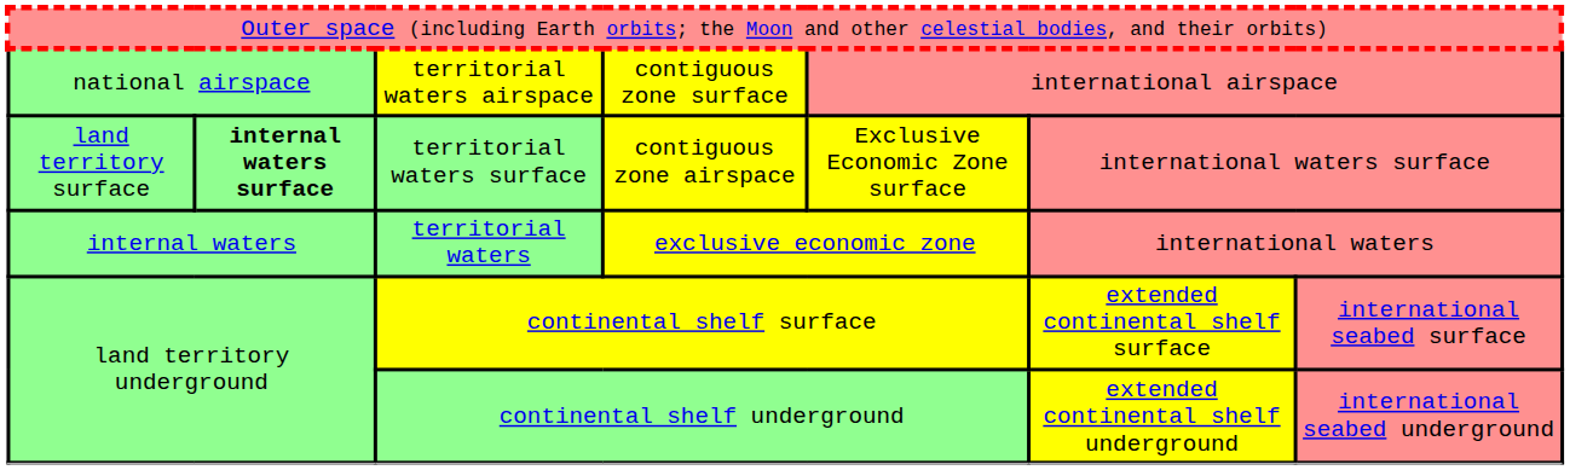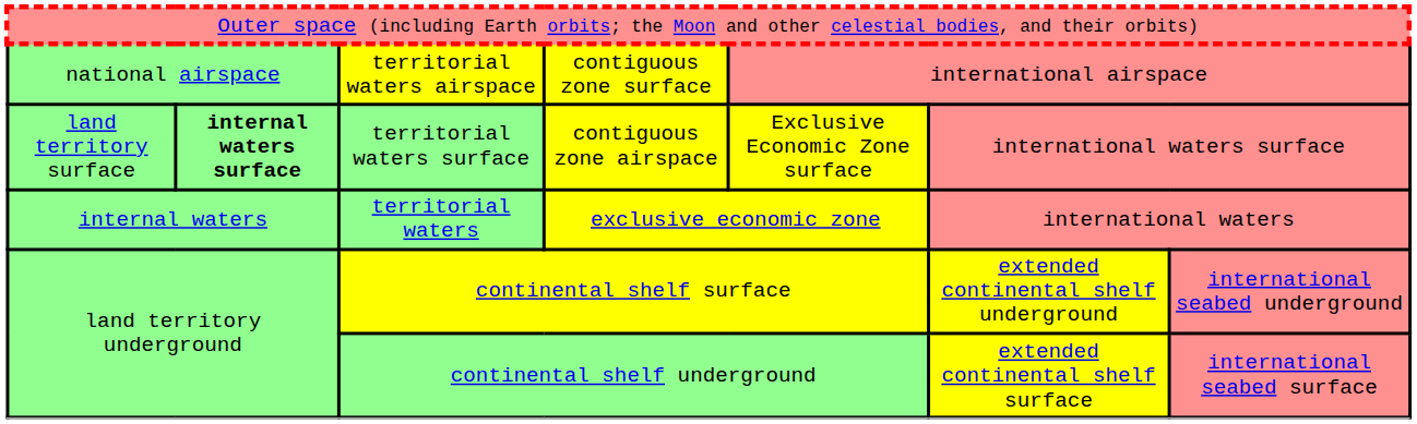continental shelf surface | column 6: extended continental shelf surface -> extended continental shelf underground
continental shelf surface | column 7: international seabed surface -> international seabed underground
continental shelf underground | column 6: extended continental shelf underground -> extended continental shelf surface
continental shelf underground | column 7: international seabed underground -> international seabed surface
